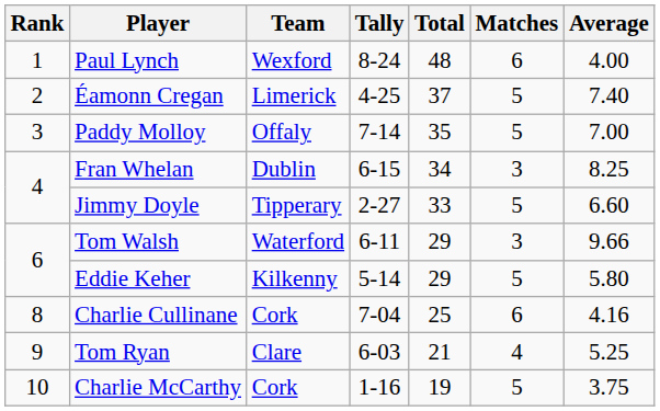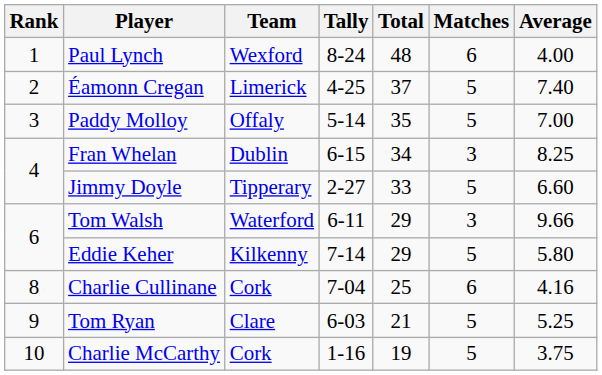Paddy Molloy | Tally: 7-14 -> 5-14
Eddie Keher | Tally: 5-14 -> 7-14
Tom Ryan | Matches: 4 -> 5
